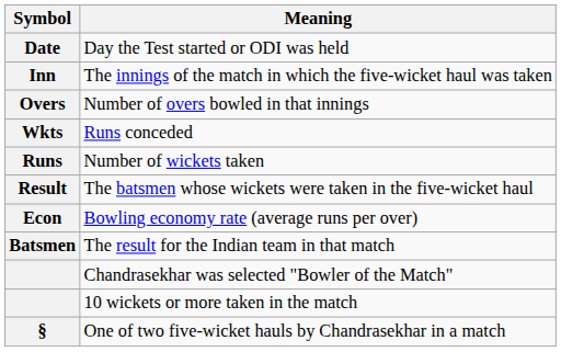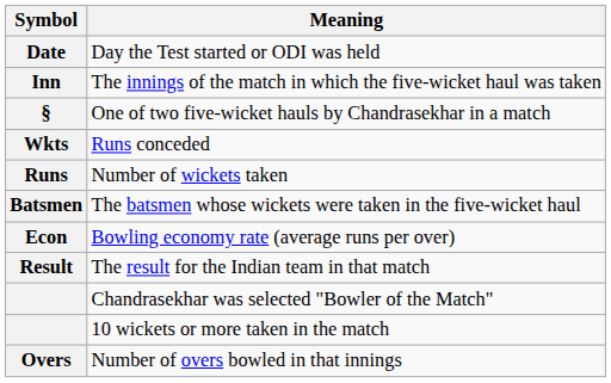rows swapped: Number of overs bowled in that innings <-> One of two five-wicket hauls by Chandrasekhar in a match
The batsmen whose wickets were taken in the five-wicket haul | Symbol: Result -> Batsmen
The result for the Indian team in that match | Symbol: Batsmen -> Result
